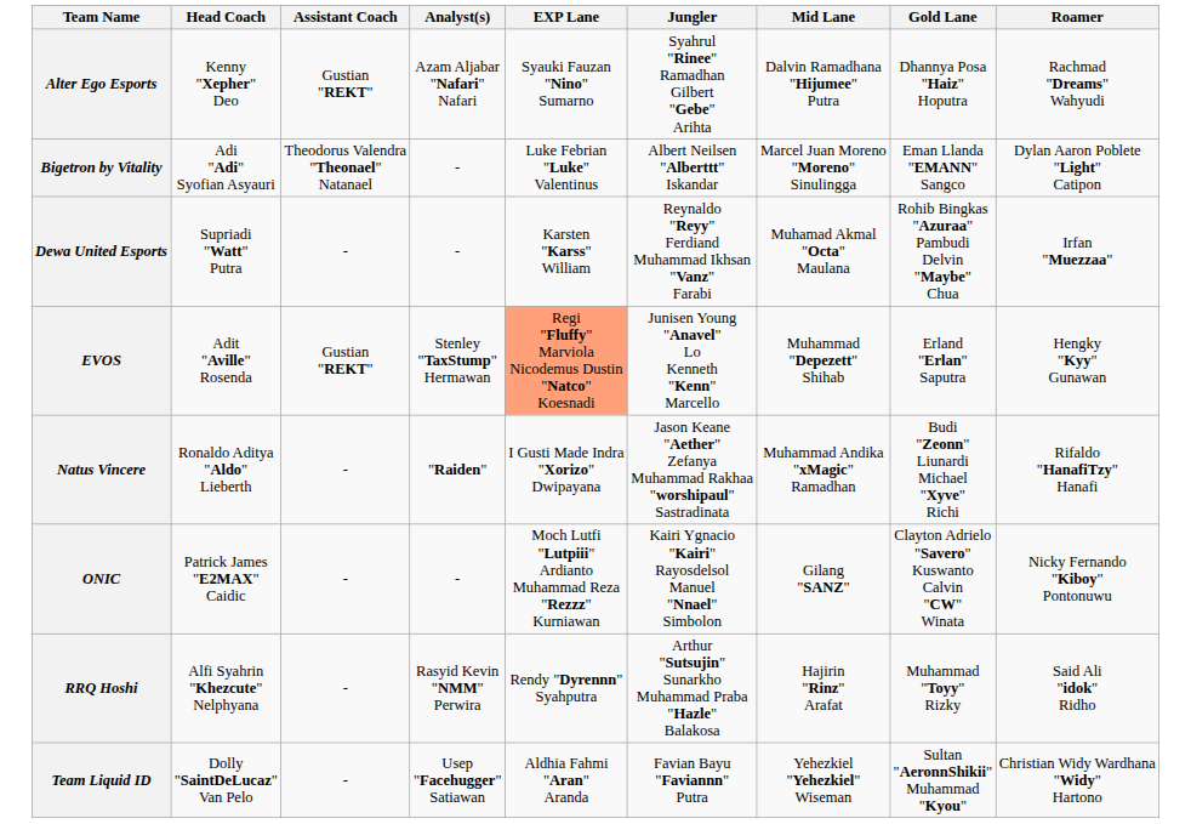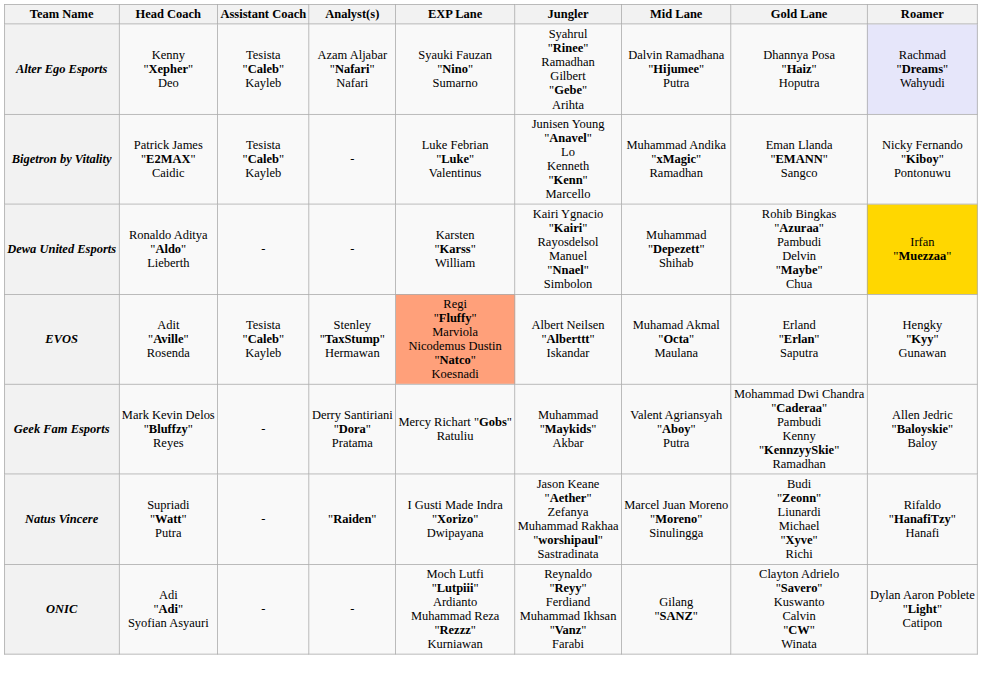Alter Ego Esports | Assistant Coach: Gustian "REKT" -> Tesista "Caleb" Kayleb
Alter Ego Esports | Roamer: no background -> lavender background
Bigetron by Vitality | Head Coach: Adi "Adi" Syofian Asyauri -> Patrick James "E2MAX" Caidic
Bigetron by Vitality | Assistant Coach: Theodorus Valendra "Theonael" Natanael -> Tesista "Caleb" Kayleb
Bigetron by Vitality | Jungler: Albert Neilsen "Alberttt" Iskandar -> Junisen Young "Anavel" Lo Kenneth "Kenn" Marcello
Bigetron by Vitality | Mid Lane: Marcel Juan Moreno "Moreno" Sinulingga -> Muhammad Andika "xMagic" Ramadhan
Bigetron by Vitality | Roamer: Dylan Aaron Poblete "Light" Catipon -> Nicky Fernando "Kiboy" Pontonuwu
Dewa United Esports | Head Coach: Supriadi "Watt" Putra -> Ronaldo Aditya "Aldo" Lieberth
Dewa United Esports | Jungler: Reynaldo "Reyy" Ferdiand Muhammad Ikhsan "Vanz" Farabi -> Kairi Ygnacio "Kairi" Rayosdelsol Manuel "Nnael" Simbolon
Dewa United Esports | Mid Lane: Muhamad Akmal "Octa" Maulana -> Muhammad "Depezett" Shihab
Dewa United Esports | Roamer: no background -> gold background
EVOS | Assistant Coach: Gustian "REKT" -> Tesista "Caleb" Kayleb
EVOS | Jungler: Junisen Young "Anavel" Lo Kenneth "Kenn" Marcello -> Albert Neilsen "Alberttt" Iskandar
EVOS | Mid Lane: Muhammad "Depezett" Shihab -> Muhamad Akmal "Octa" Maulana
+ row: Geek Fam Esports | Mark Kevin Delos "Bluffzy" Reyes | - | Derry Santiriani "Dora" Pratama | Mercy Richart "Gobs" Ratuliu | Muhammad "Maykids" Akbar | Valent Agriansyah "Aboy" Putra | Mohammad Dwi Chandra "Caderaa" Pambudi Kenny "KennzyySkie" Ramadhan | Allen Jedric "Baloyskie" Baloy
Natus Vincere | Head Coach: Ronaldo Aditya "Aldo" Lieberth -> Supriadi "Watt" Putra
Natus Vincere | Mid Lane: Muhammad Andika "xMagic" Ramadhan -> Marcel Juan Moreno "Moreno" Sinulingga
ONIC | Head Coach: Patrick James "E2MAX" Caidic -> Adi "Adi" Syofian Asyauri
ONIC | Jungler: Kairi Ygnacio "Kairi" Rayosdelsol Manuel "Nnael" Simbolon -> Reynaldo "Reyy" Ferdiand Muhammad Ikhsan "Vanz" Farabi
ONIC | Roamer: Nicky Fernando "Kiboy" Pontonuwu -> Dylan Aaron Poblete "Light" Catipon
- row: RRQ Hoshi | Alfi Syahrin "Khezcute" Nelphyana | - | Rasyid Kevin "NMM" Perwira | Rendy "Dyrennn" Syahputra | Arthur "Sutsujin" Sunarkho Muhammad Praba "Hazle" Balakosa | Hajirin "Rinz" Arafat | Muhammad "Toyy" Rizky | Said Ali "idok" Ridho
- row: Team Liquid ID | Dolly "SaintDeLucaz" Van Pelo | - | Usep "Facehugger" Satiawan | Aldhia Fahmi "Aran" Aranda | Favian Bayu "Faviannn" Putra | Yehezkiel "Yehezkiel" Wiseman | Sultan "AeronnShikii" Muhammad "Kyou" | Christian Widy Wardhana "Widy" Hartono
